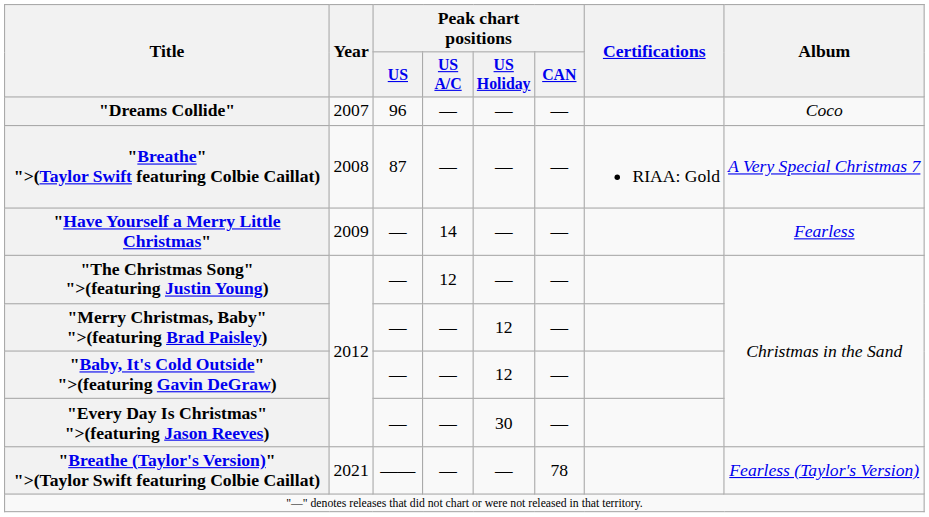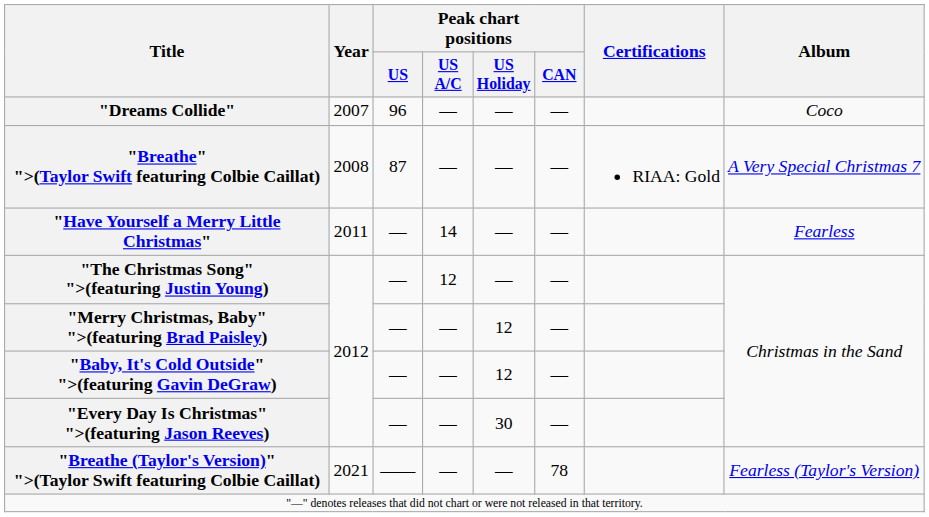"Have Yourself a Merry Little Christmas" | Year: 2009 -> 2011
